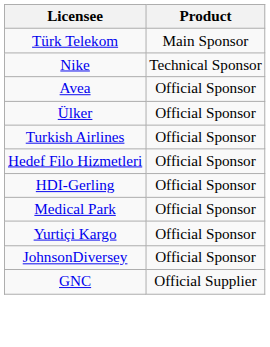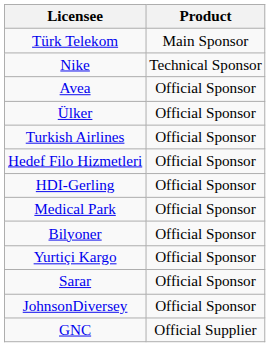+ row: Bilyoner | Official Sponsor
+ row: Sarar | Official Sponsor
